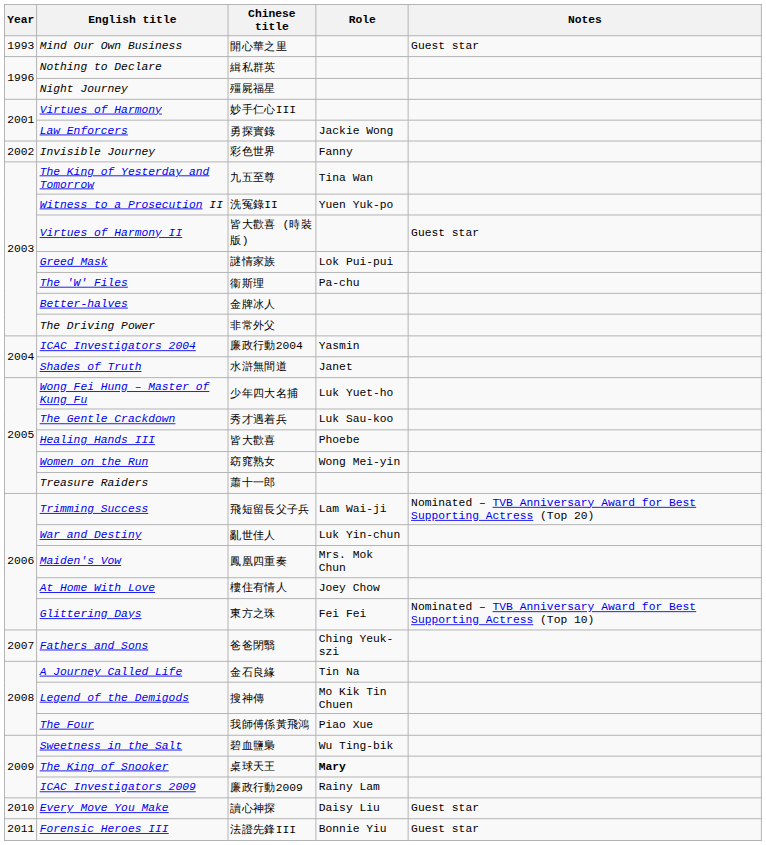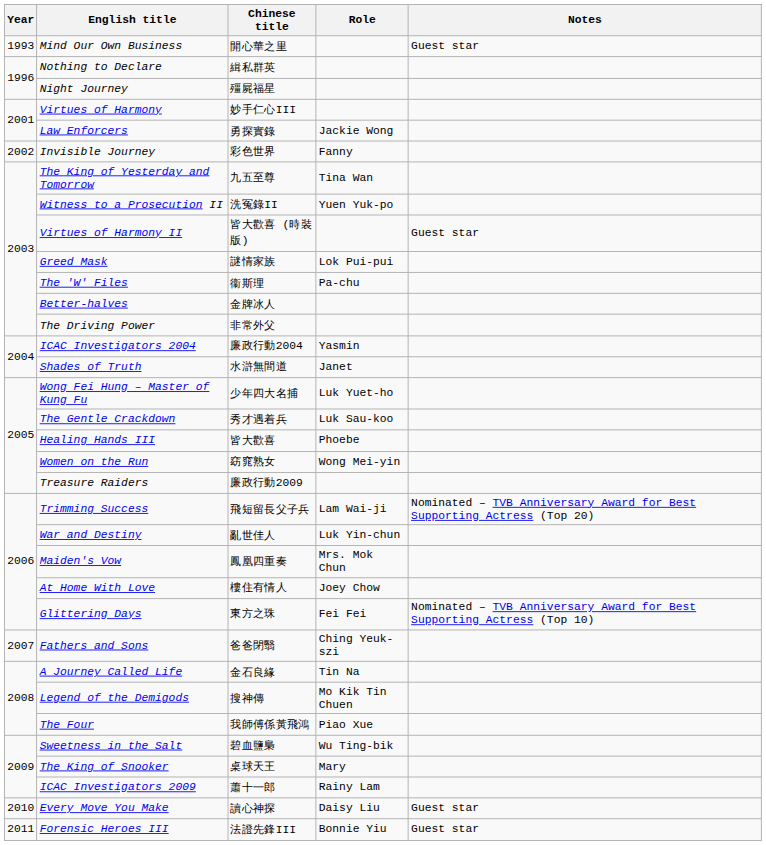Treasure Raiders | Chinese title: 蕭十一郎 -> 廉政行動2009
The King of Snooker | Role: bold -> normal
ICAC Investigators 2009 | Chinese title: 廉政行動2009 -> 蕭十一郎
